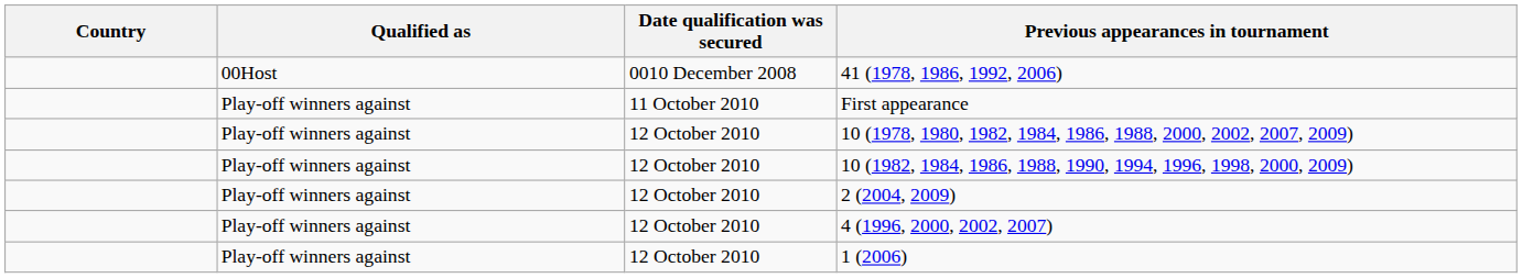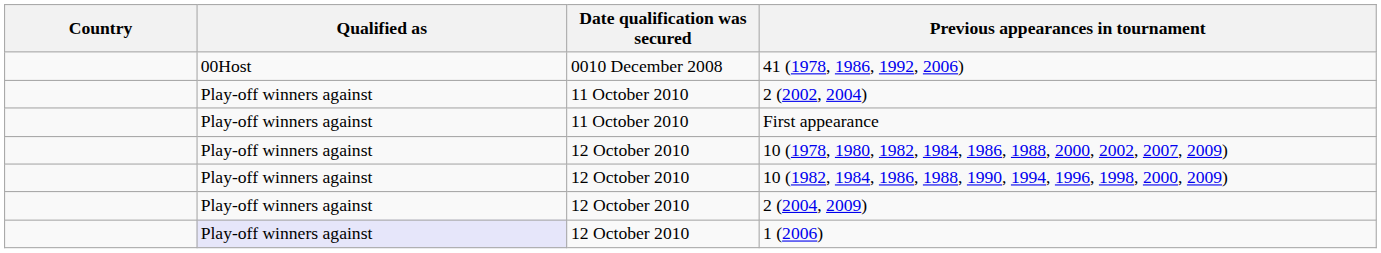+ row: Play-off winners against | 11 October 2010 | 2 (2002, 2004)
- row: Play-off winners against | 12 October 2010 | 4 (1996, 2000, 2002, 2007)
1 (2006) | Qualified as: no background -> lavender background
